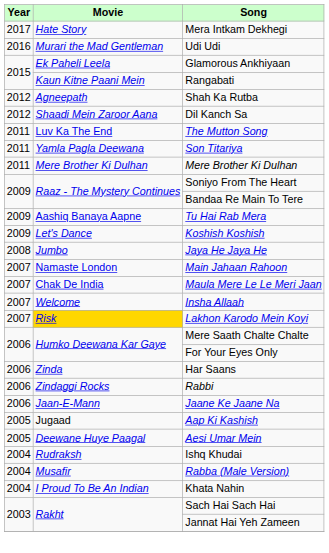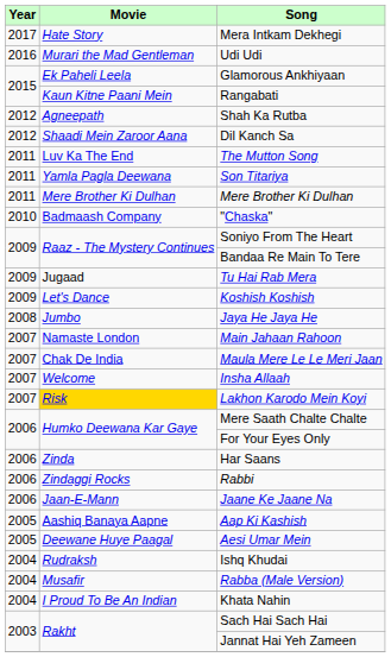+ row: 2010 | Badmaash Company | "Chaska"
Tu Hai Rab Mera | Movie: Aashiq Banaya Aapne -> Jugaad
Aap Ki Kashish | Movie: Jugaad -> Aashiq Banaya Aapne
